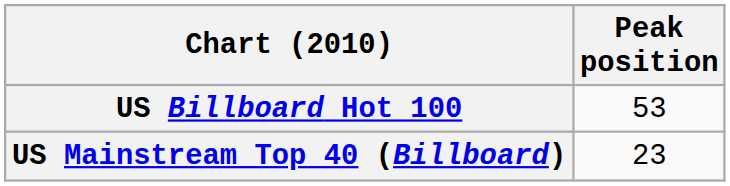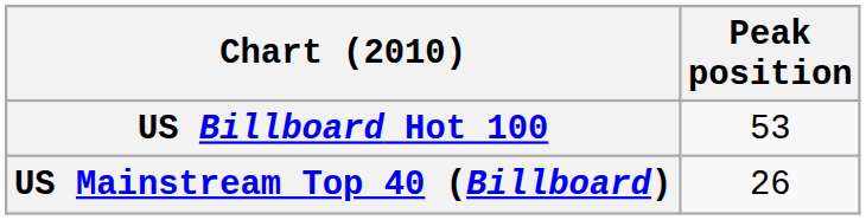US Mainstream Top 40 (Billboard) | Peak position: 23 -> 26
